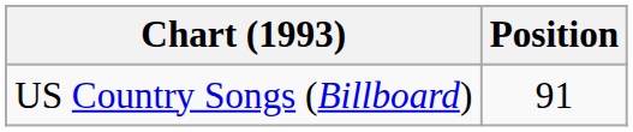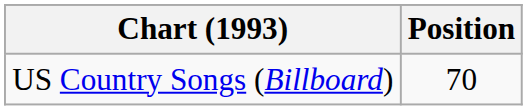US Country Songs (Billboard) | Position: 91 -> 70
